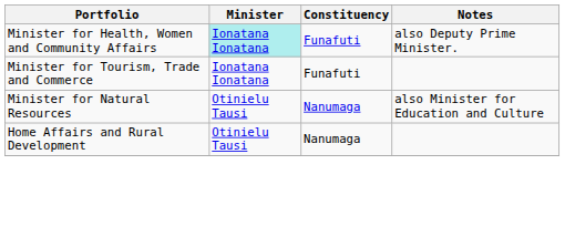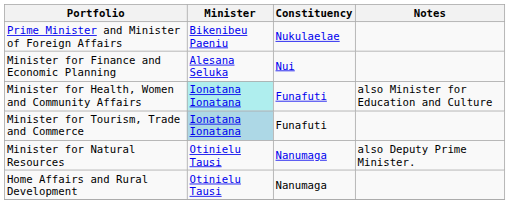+ row: Prime Minister and Minister of Foreign Affairs | Bikenibeu Paeniu | Nukulaelae
+ row: Minister for Finance and Economic Planning | Alesana Seluka | Nui
Minister for Health, Women and Community Affairs | Notes: also Deputy Prime Minister. -> also Minister for Education and Culture
Minister for Tourism, Trade and Commerce | Minister: no background -> lightblue background
Minister for Natural Resources | Notes: also Minister for Education and Culture -> also Deputy Prime Minister.
